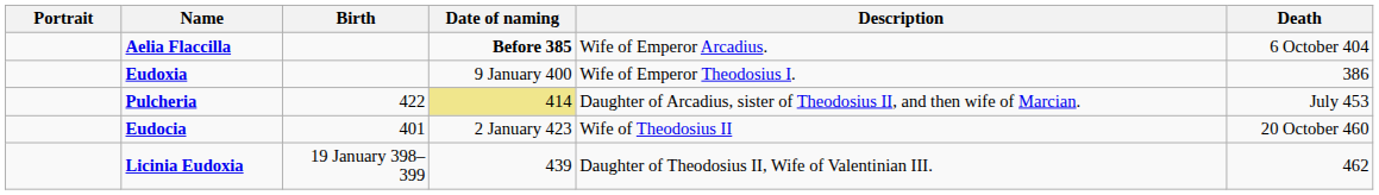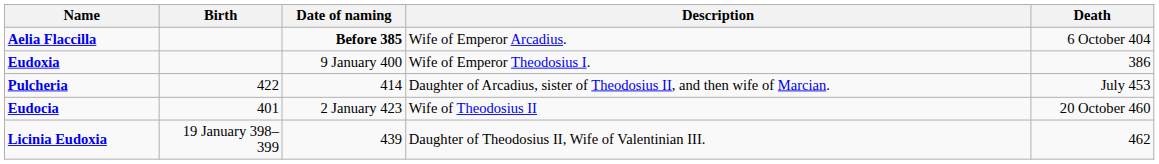- column: Portrait
Pulcheria | Date of naming: khaki background -> no background
